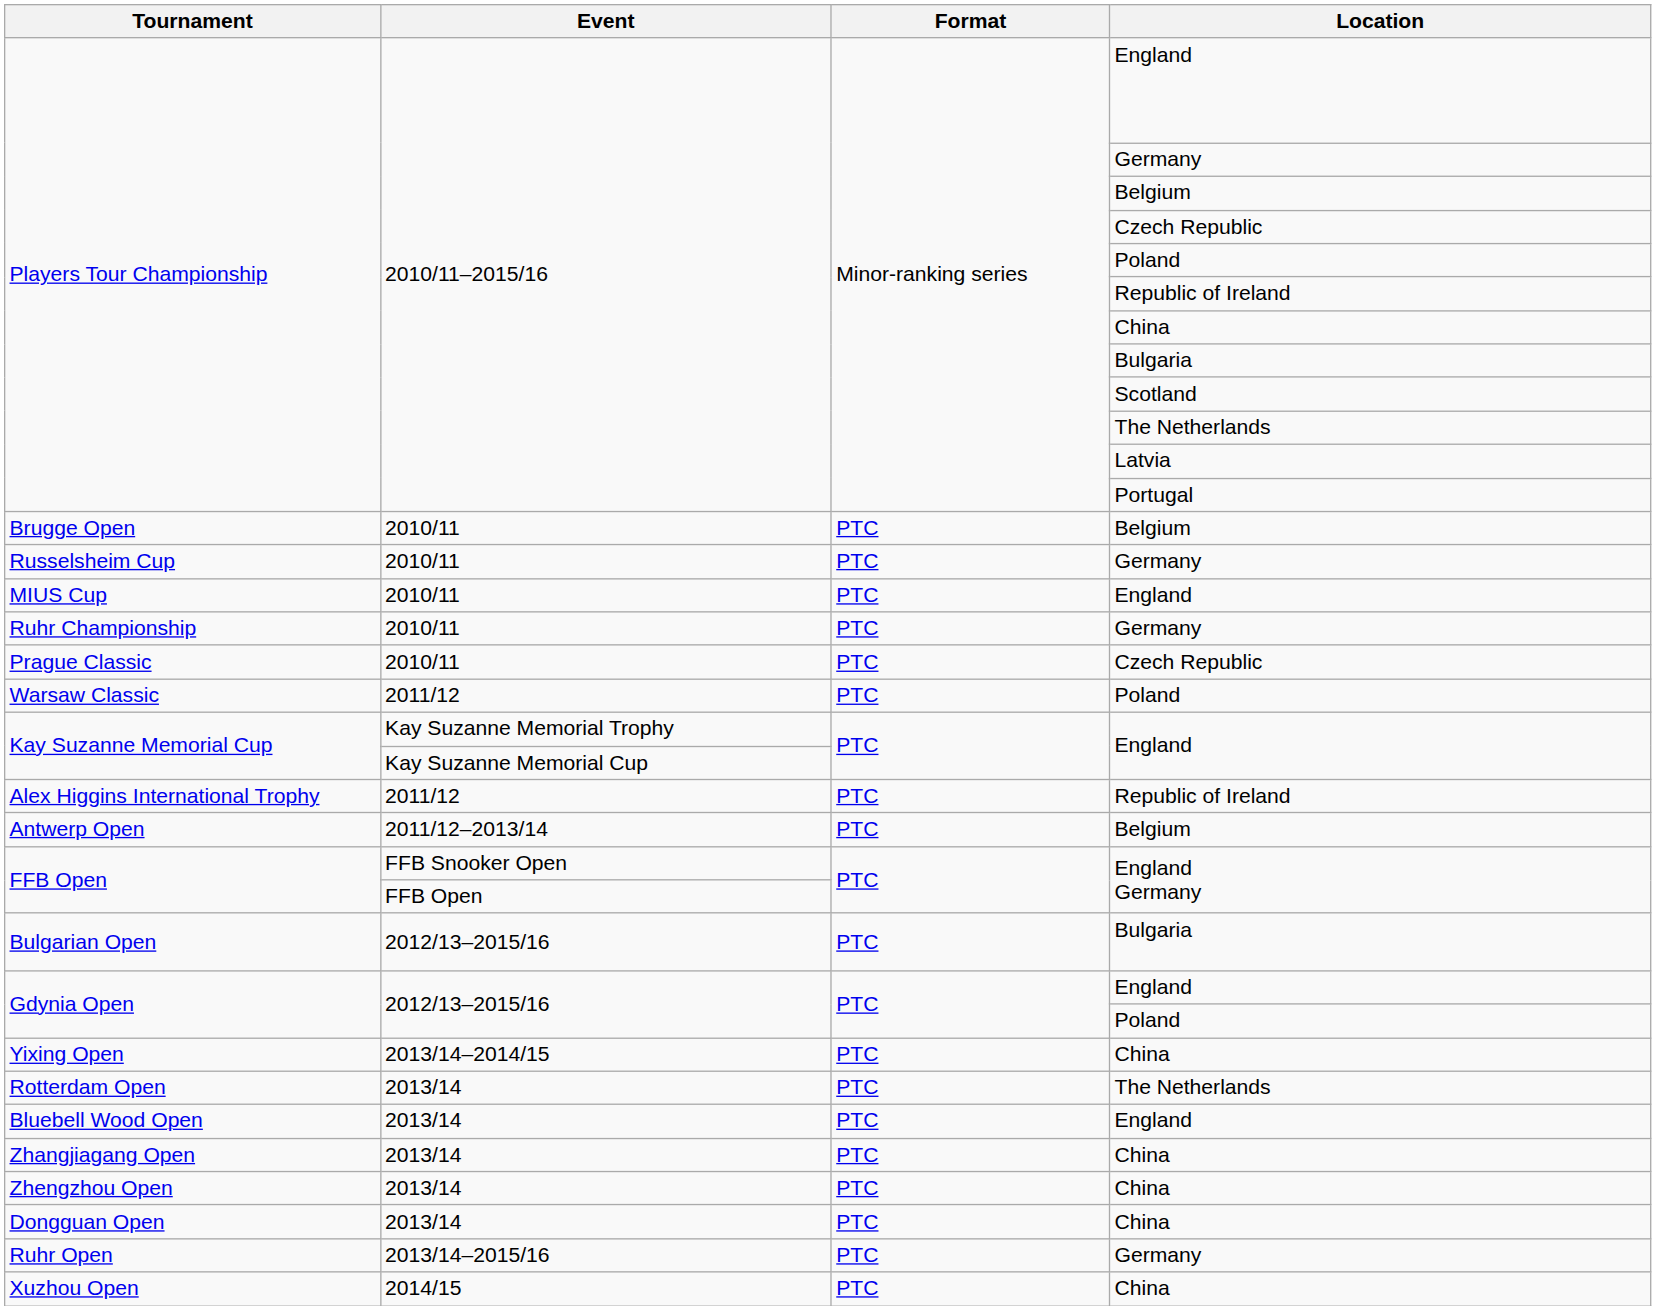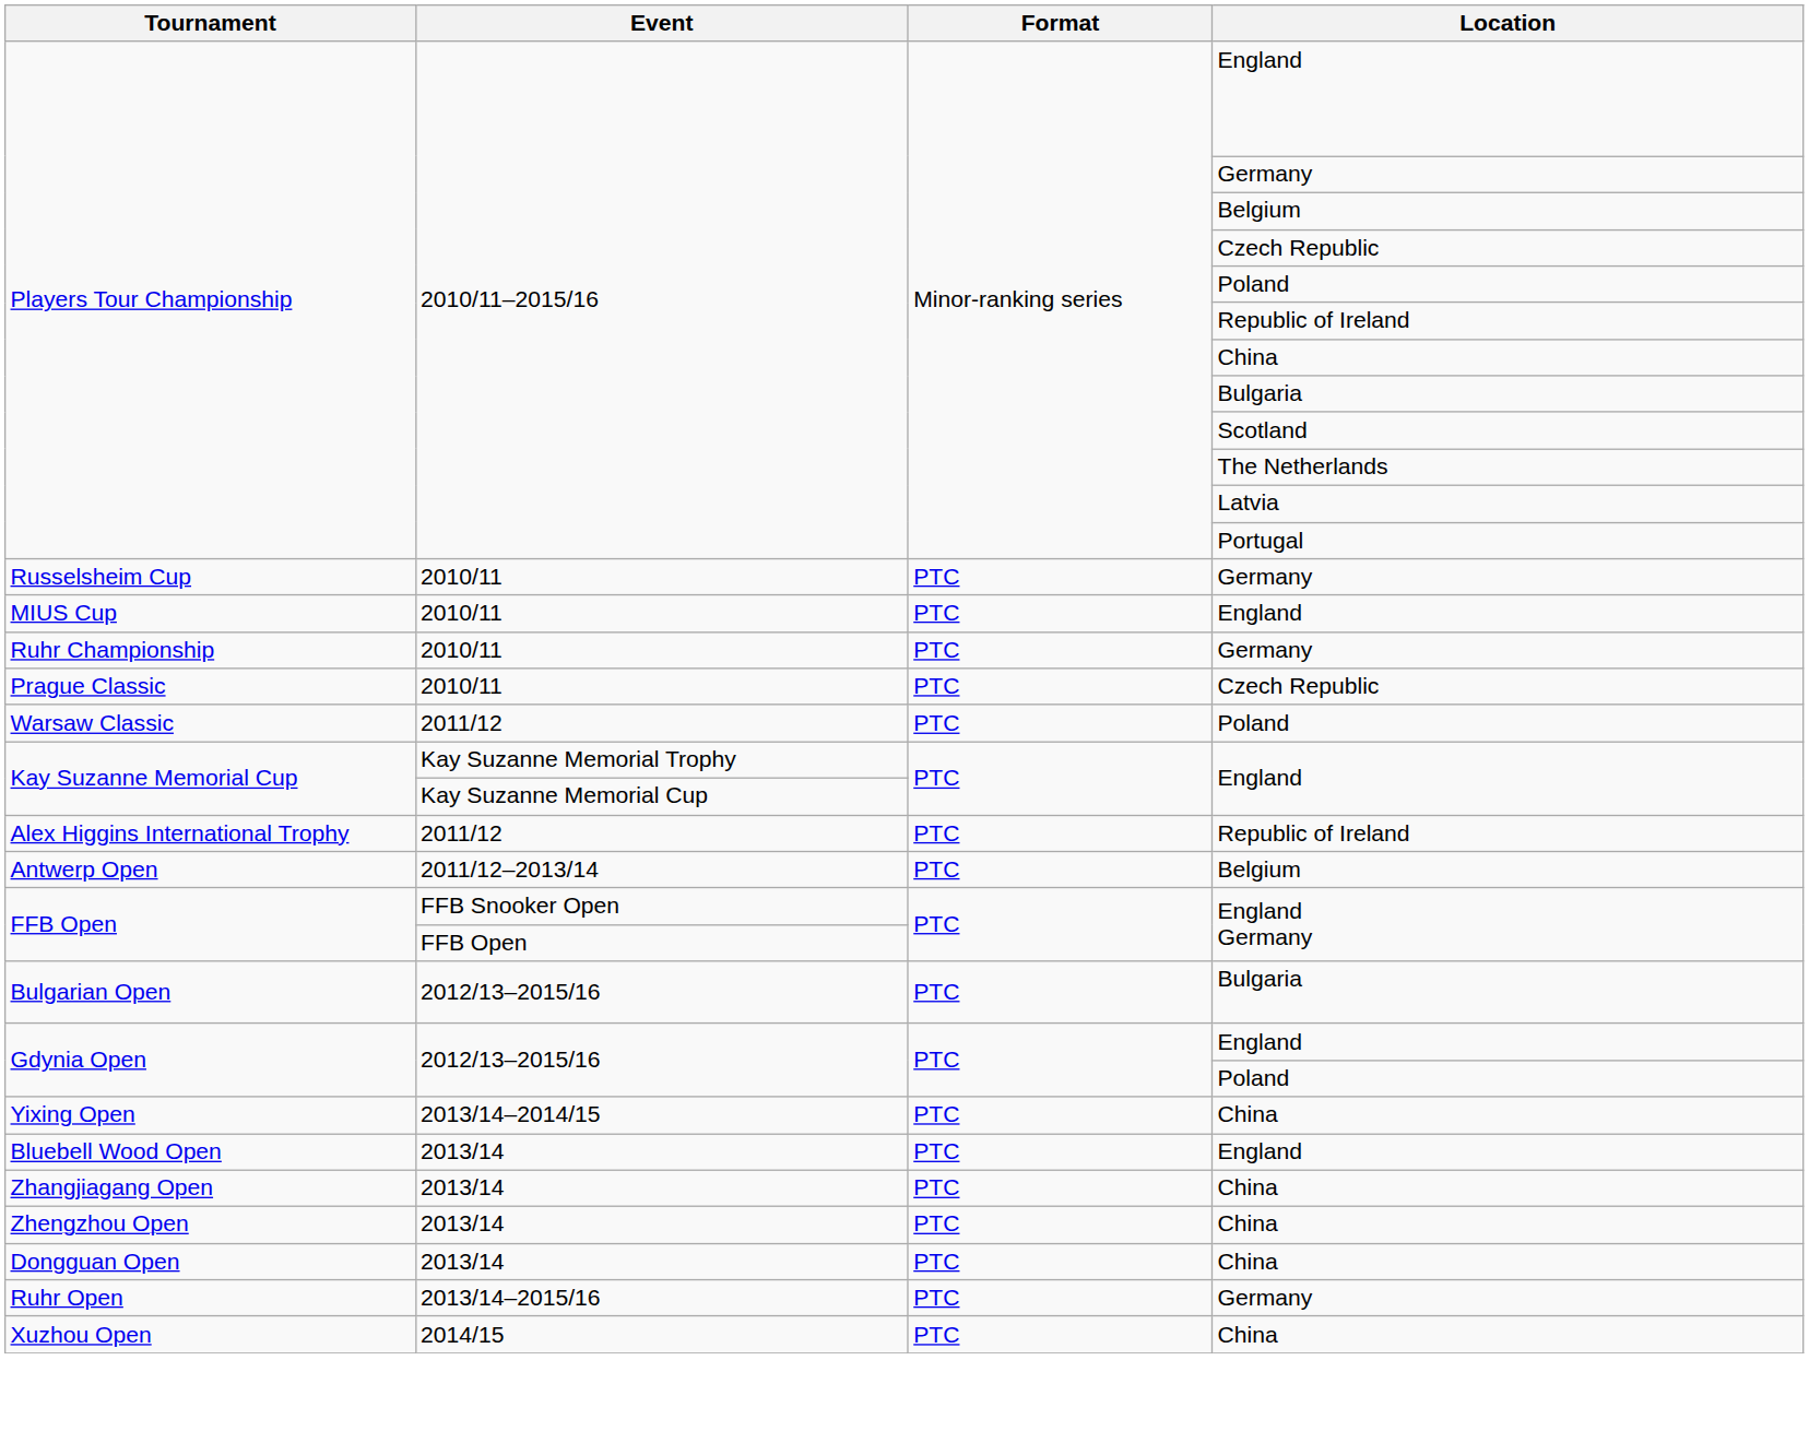- row: Brugge Open | 2010/11 | PTC | Belgium
- row: Rotterdam Open | 2013/14 | PTC | The Netherlands
